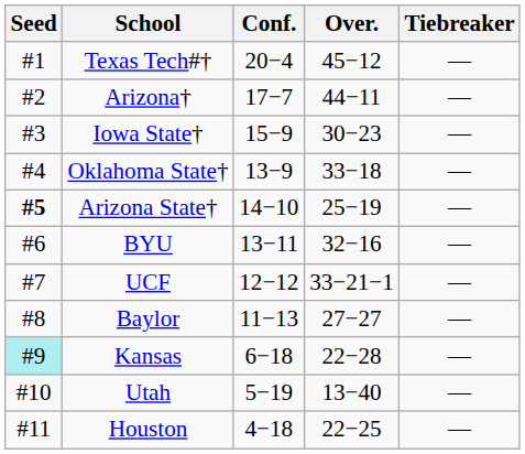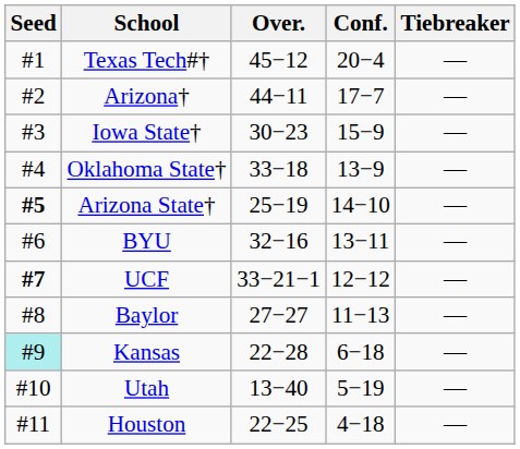columns swapped: Conf. <-> Over.
UCF | Seed: normal -> bold
